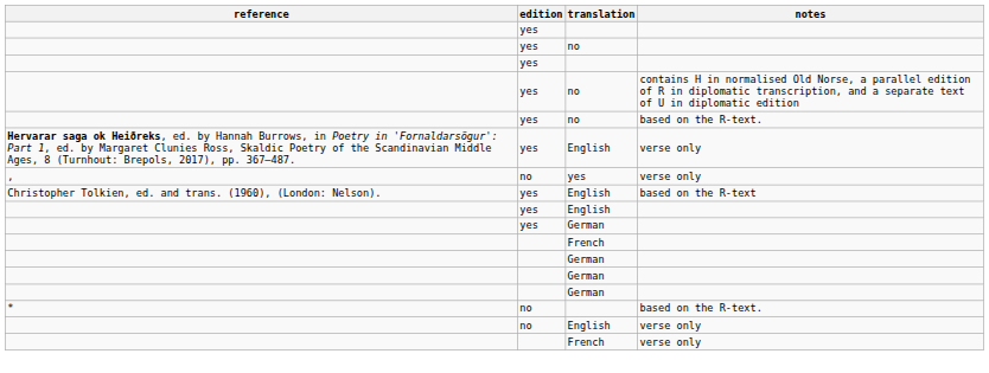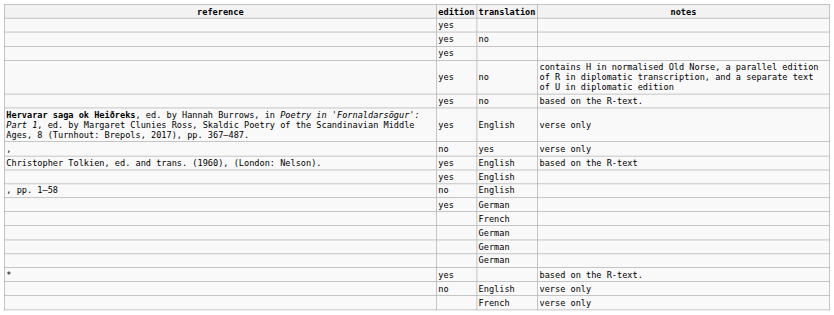+ row: , pp. 1–58 | no | English
* | edition: no -> yes
